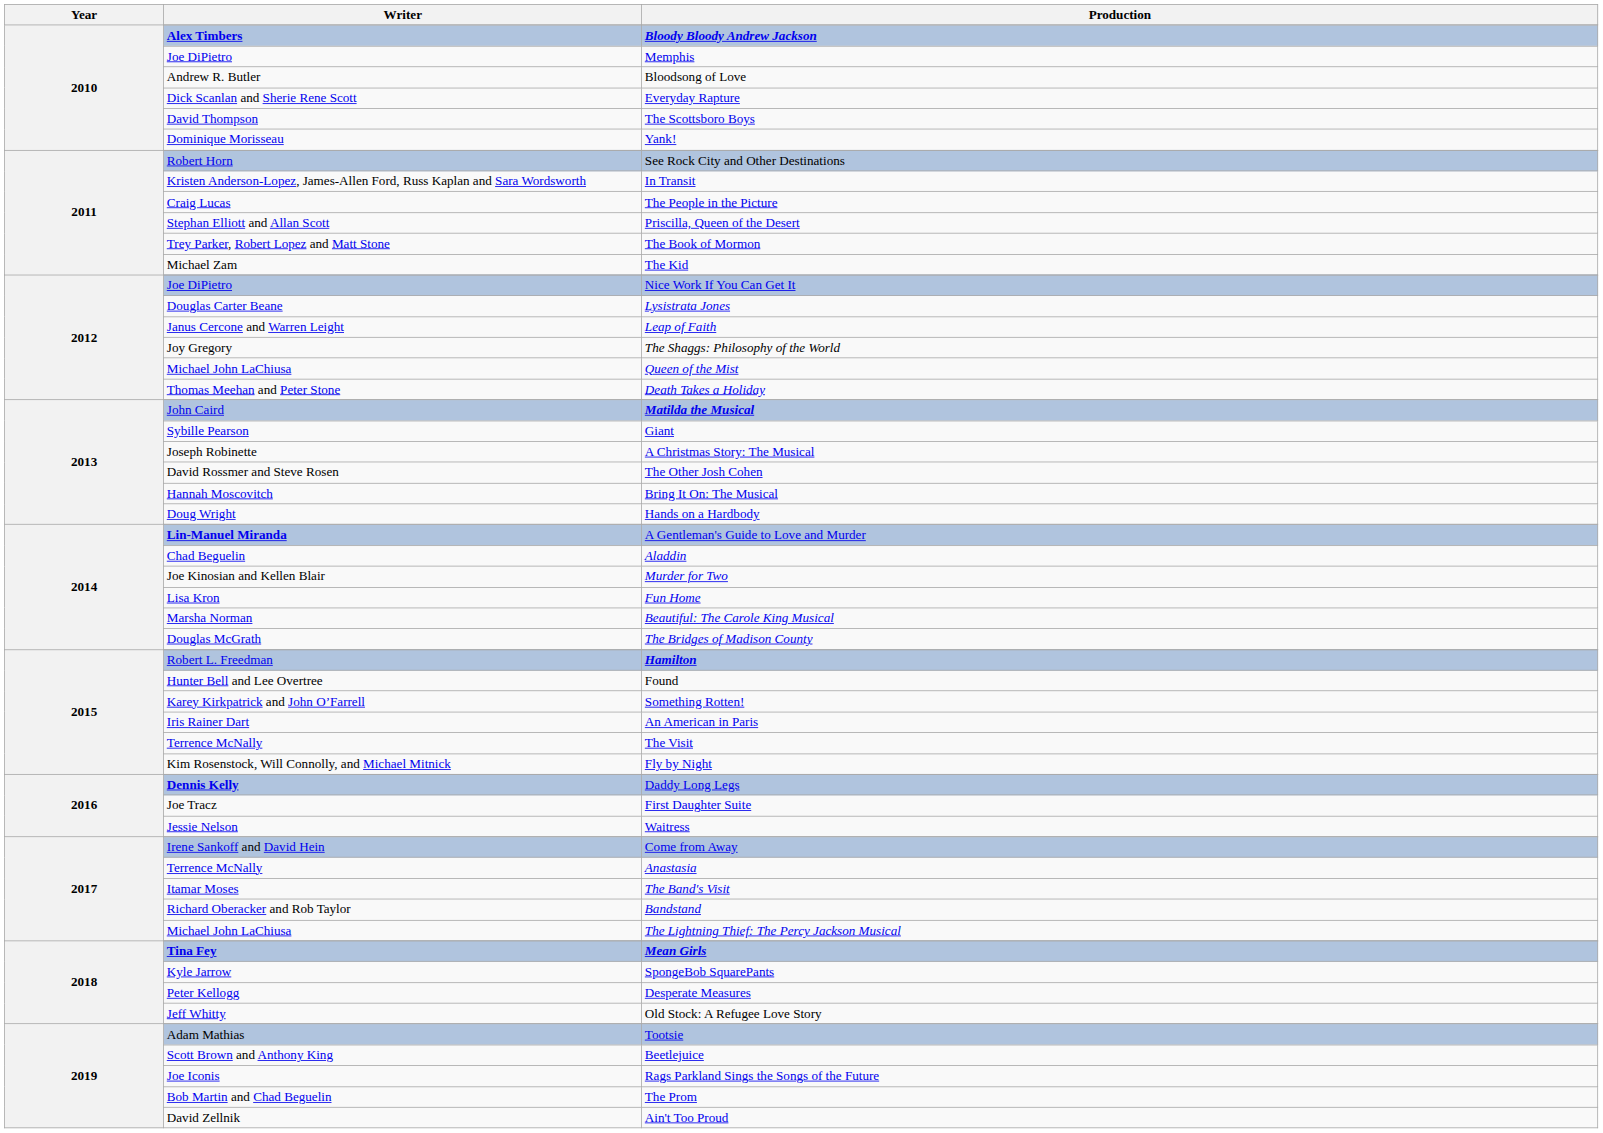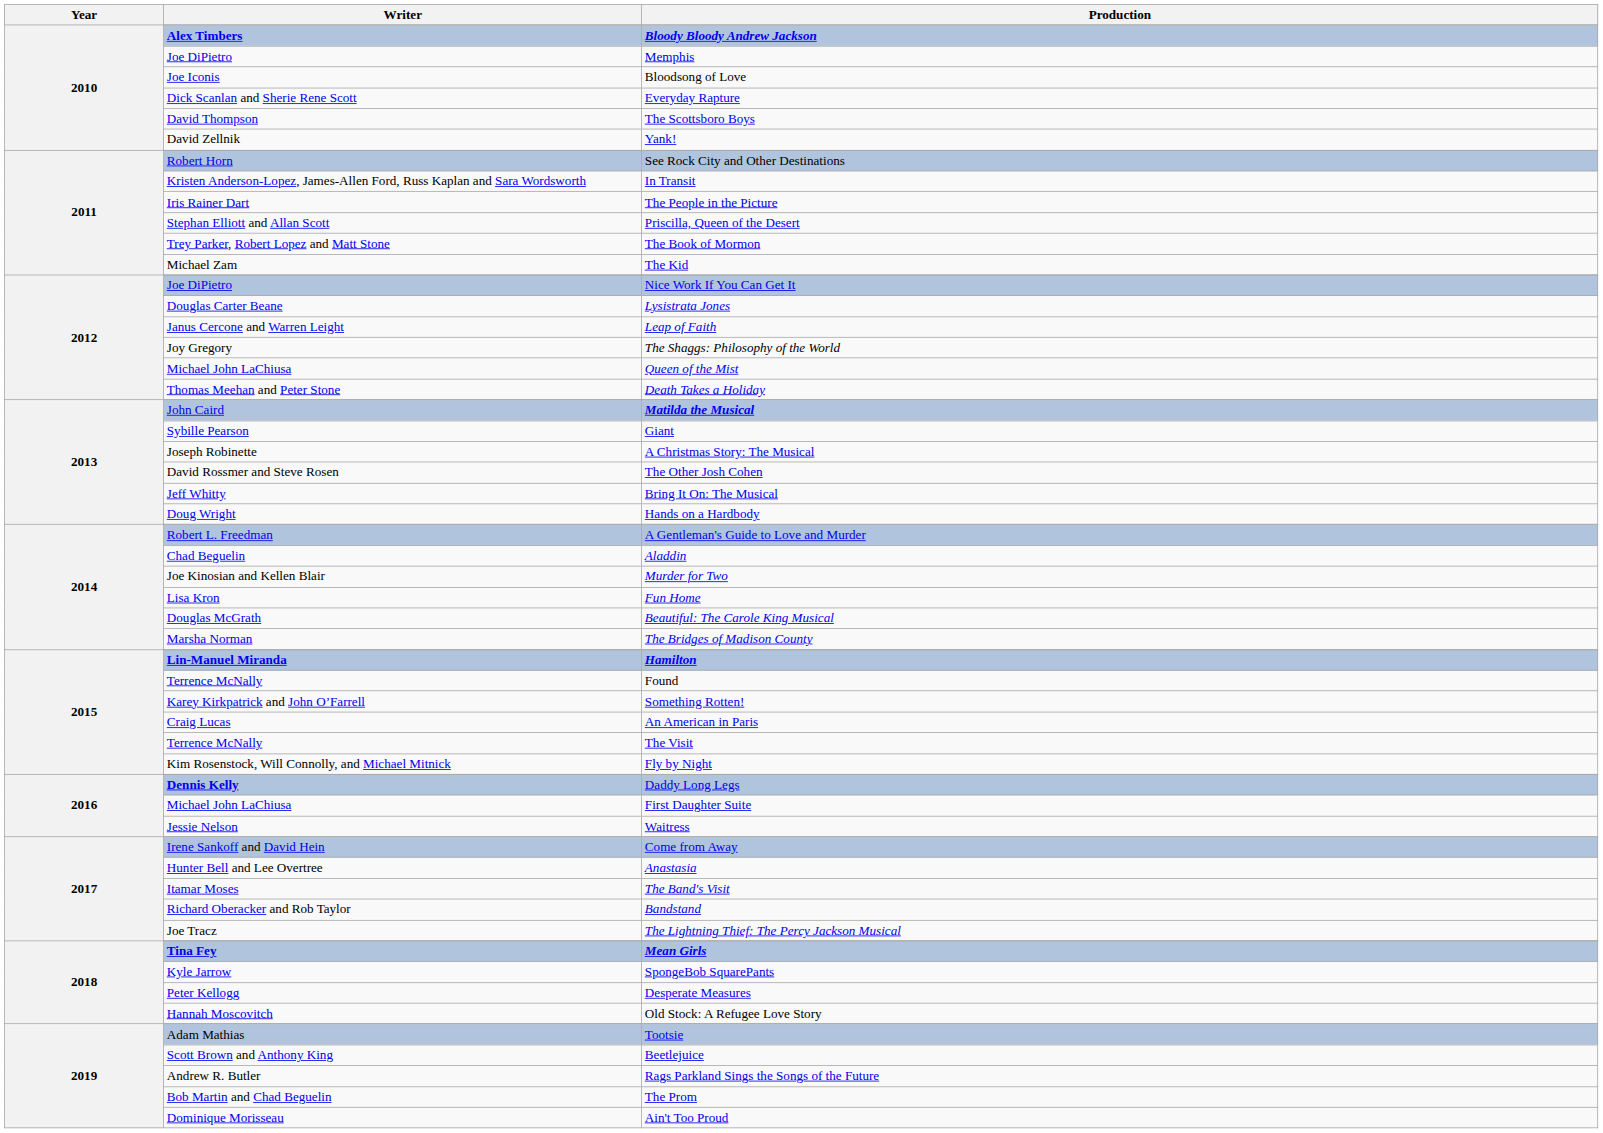Bloodsong of Love | Writer: Andrew R. Butler -> Joe Iconis
Yank! | Writer: Dominique Morisseau -> David Zellnik
The People in the Picture | Writer: Craig Lucas -> Iris Rainer Dart
Bring It On: The Musical | Writer: Hannah Moscovitch -> Jeff Whitty
A Gentleman's Guide to Love and Murder | Writer: Lin-Manuel Miranda -> Robert L. Freedman
Beautiful: The Carole King Musical | Writer: Marsha Norman -> Douglas McGrath
The Bridges of Madison County | Writer: Douglas McGrath -> Marsha Norman
Hamilton | Writer: Robert L. Freedman -> Lin-Manuel Miranda
Found | Writer: Hunter Bell and Lee Overtree -> Terrence McNally
An American in Paris | Writer: Iris Rainer Dart -> Craig Lucas
First Daughter Suite | Writer: Joe Tracz -> Michael John LaChiusa
Anastasia | Writer: Terrence McNally -> Hunter Bell and Lee Overtree
The Lightning Thief: The Percy Jackson Musical | Writer: Michael John LaChiusa -> Joe Tracz
Old Stock: A Refugee Love Story | Writer: Jeff Whitty -> Hannah Moscovitch
Rags Parkland Sings the Songs of the Future | Writer: Joe Iconis -> Andrew R. Butler
Ain't Too Proud | Writer: David Zellnik -> Dominique Morisseau
